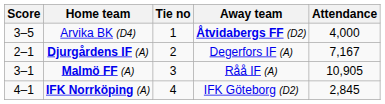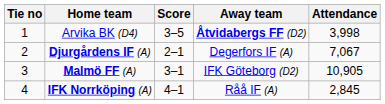columns swapped: Tie no <-> Score
Arvika BK (D4) | Attendance: 4,000 -> 3,998
Djurgårdens IF (A) | Attendance: 7,167 -> 7,067
Malmö FF (A) | Away team: Råå IF (A) -> IFK Göteborg (D2)
IFK Norrköping (A) | Away team: IFK Göteborg (D2) -> Råå IF (A)
